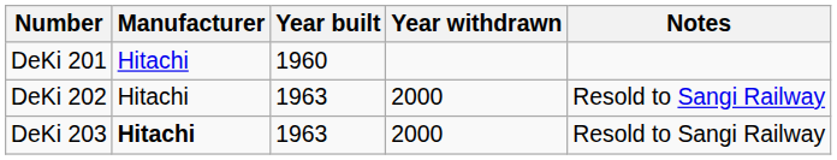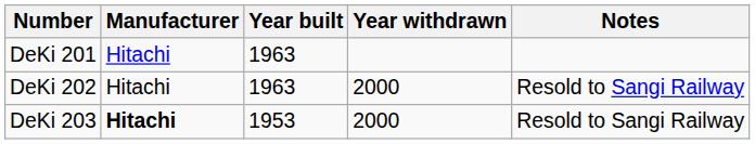DeKi 201 | Year built: 1960 -> 1963
DeKi 203 | Year built: 1963 -> 1953
